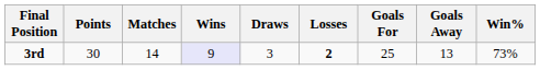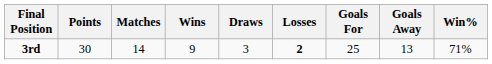3rd | Wins: lavender background -> no background
3rd | Win%: 73% -> 71%
